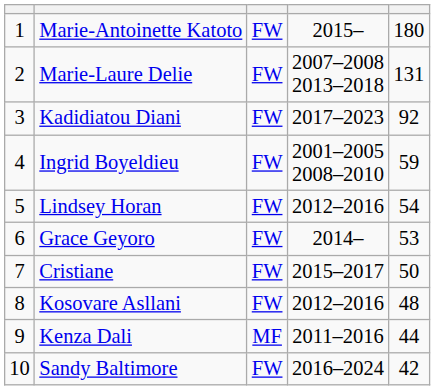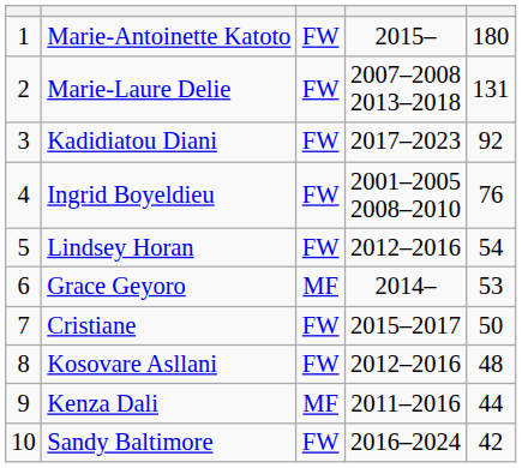Ingrid Boyeldieu | column 5: 59 -> 76
Grace Geyoro | column 3: FW -> MF
